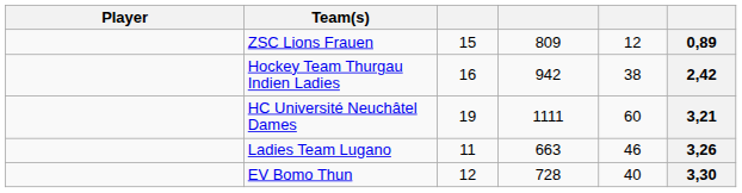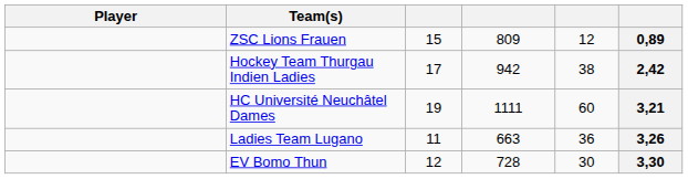Hockey Team Thurgau Indien Ladies | column 3: 16 -> 17
Ladies Team Lugano | column 5: 46 -> 36
EV Bomo Thun | column 5: 40 -> 30
